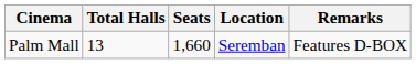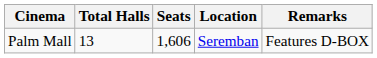Palm Mall | Seats: 1,660 -> 1,606
